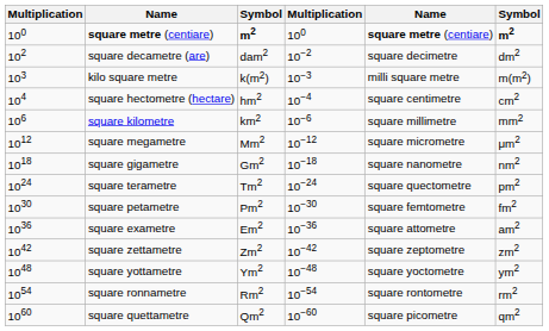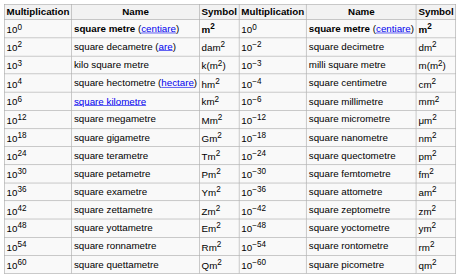square exametre | column 3: Em2 -> Ym2
square yottametre | column 3: Ym2 -> Em2
